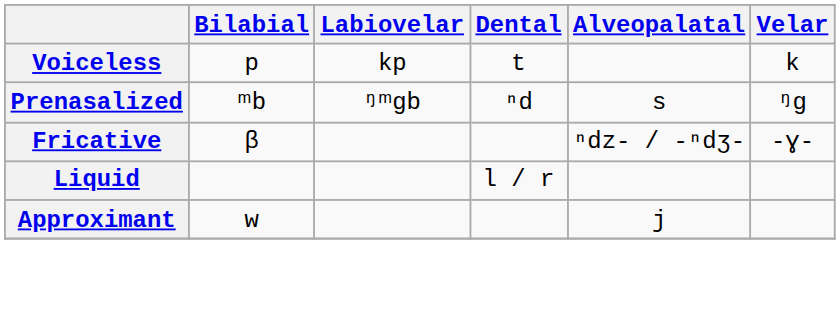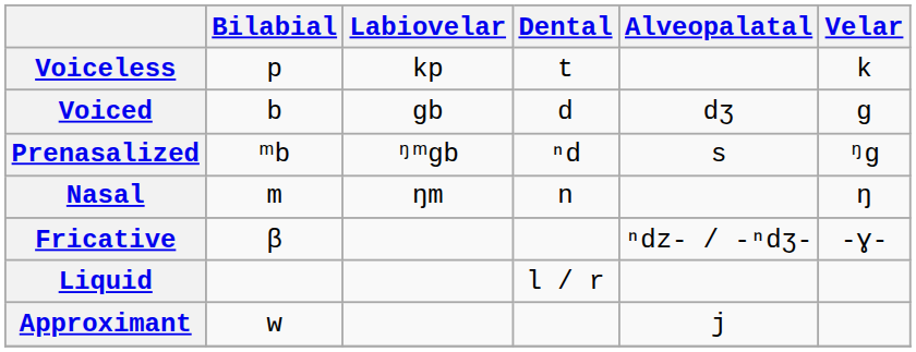+ row: Voiced | b | ɡb | d | dʒ | ɡ
+ row: Nasal | m | ŋm | n | ŋ
